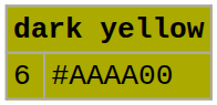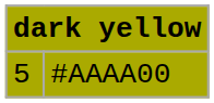#AAAA00 | column 1: 6 -> 5
